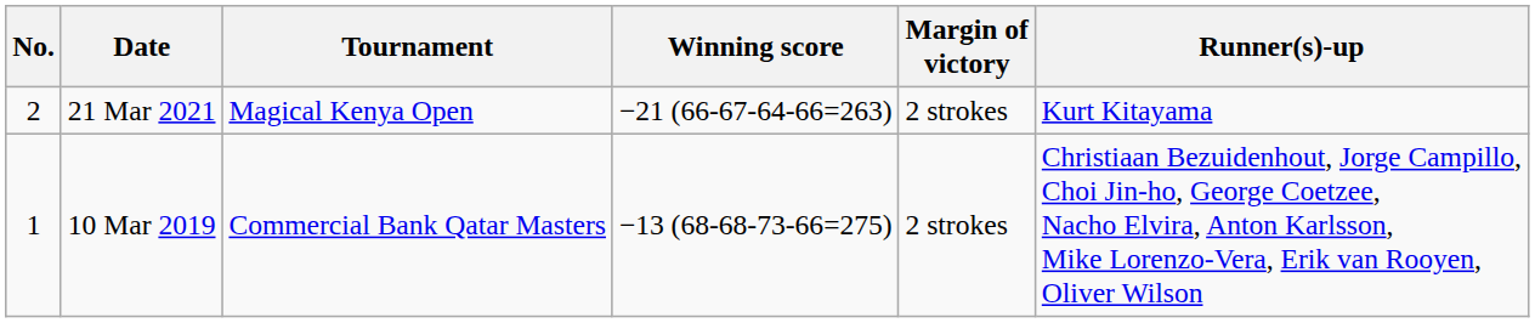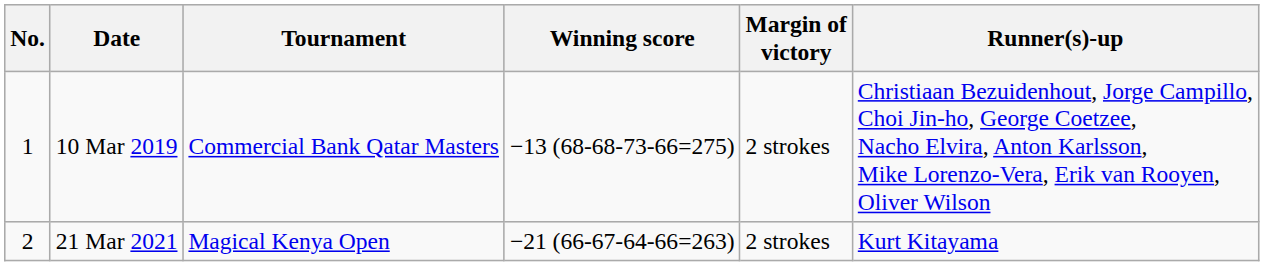rows swapped: 10 Mar 2019 <-> 21 Mar 2021
